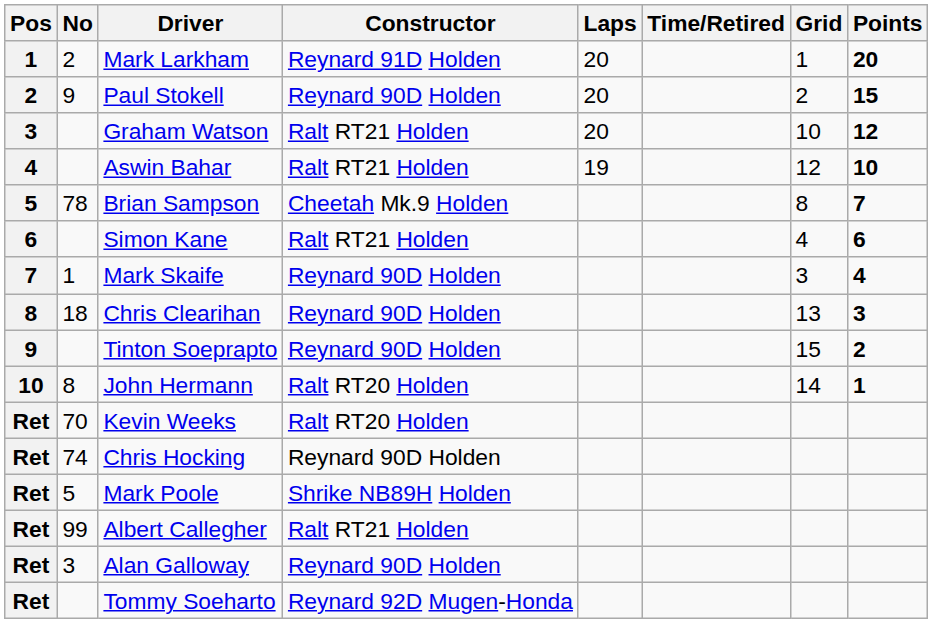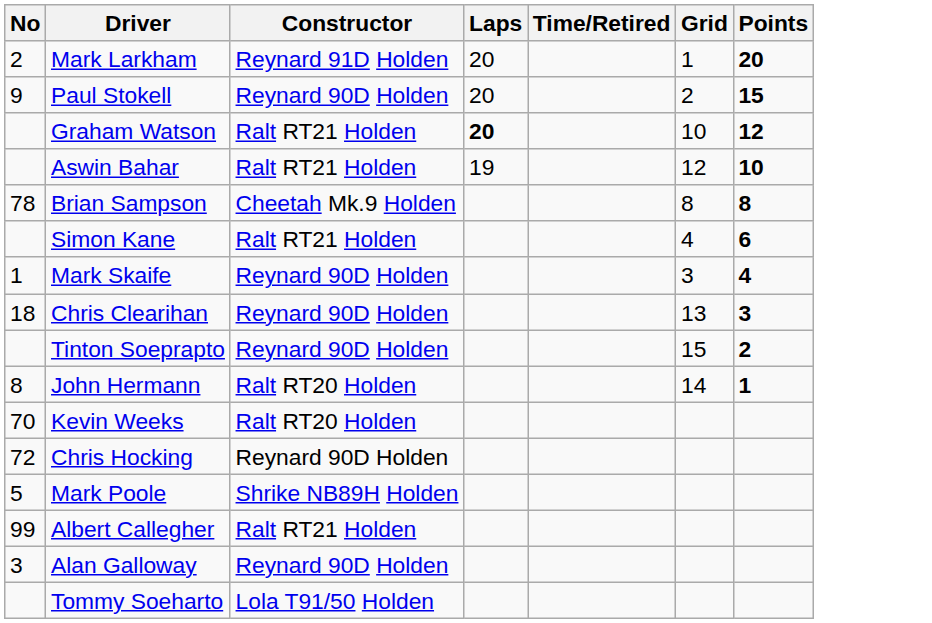- column: Pos | 1 | 2 | 3 | 4 | 5 | 6 | 7 | 8 | 9 | 10 | Ret | Ret | Ret | Ret | Ret | Ret
Graham Watson | Laps: normal -> bold
Brian Sampson | Points: 7 -> 8
Chris Hocking | No: 74 -> 72
Tommy Soeharto | Constructor: Reynard 92D Mugen-Honda -> Lola T91/50 Holden
